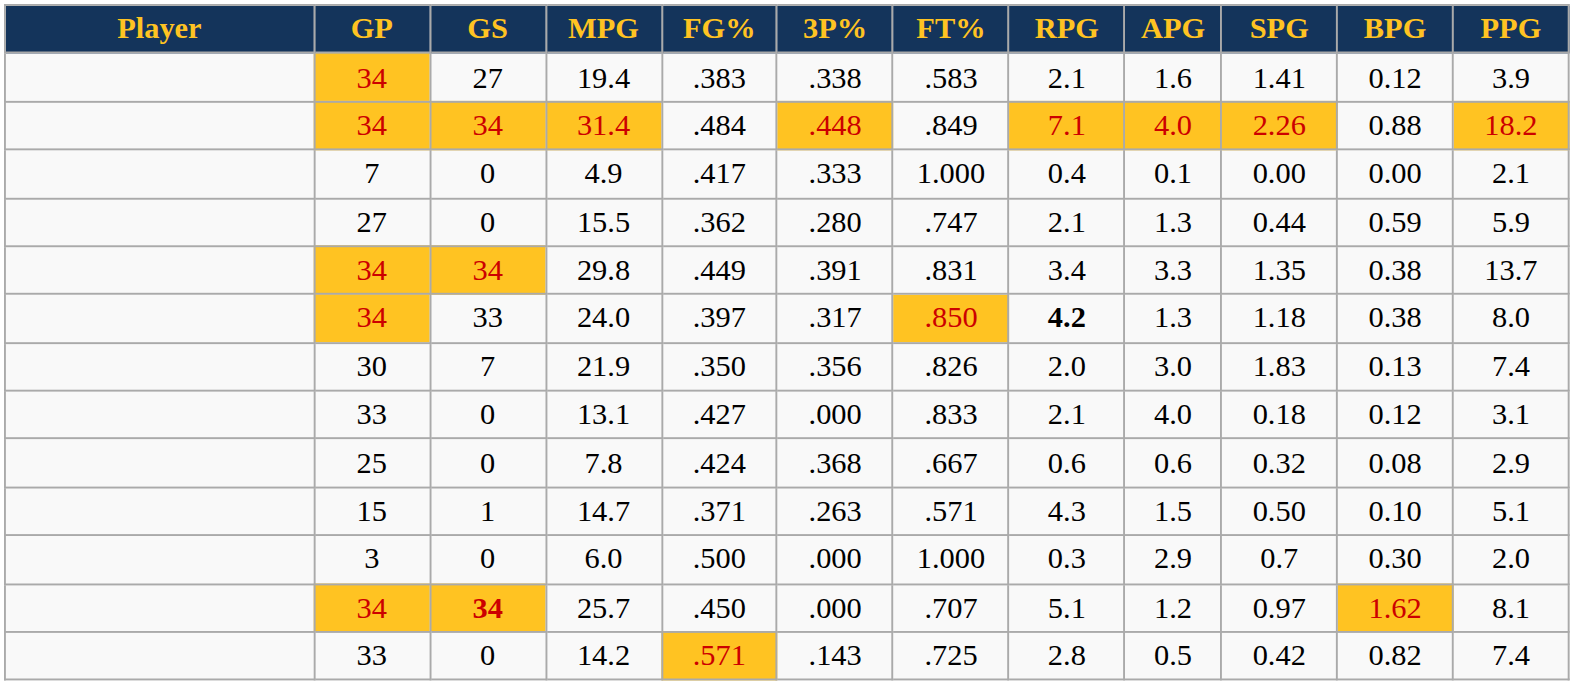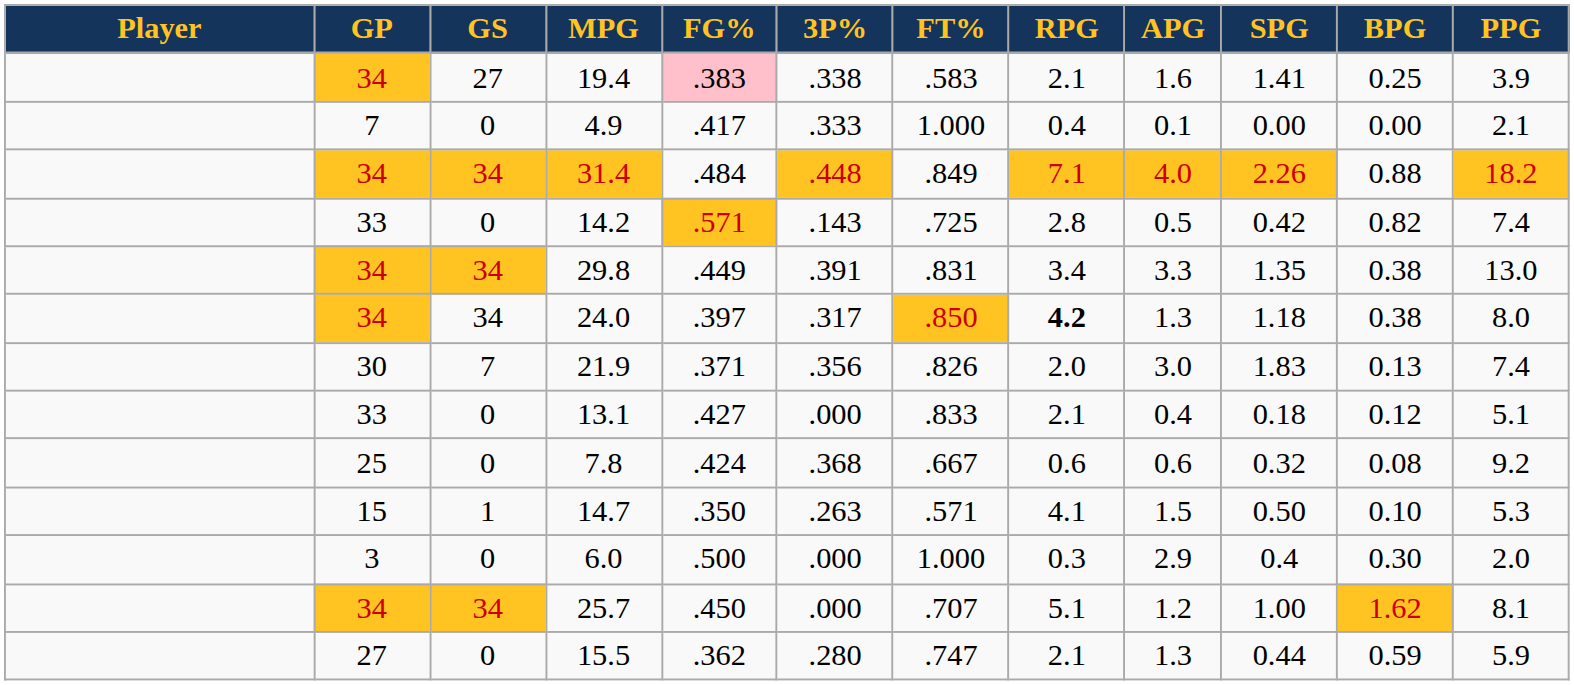19.4 | FG%: no background -> pink background
19.4 | BPG: 0.12 -> 0.25
rows swapped: 31.4 <-> 4.9
rows swapped: 14.2 <-> 15.5
29.8 | PPG: 13.7 -> 13.0
24.0 | GS: 33 -> 34
21.9 | FG%: .350 -> .371
13.1 | APG: 4.0 -> 0.4
13.1 | PPG: 3.1 -> 5.1
7.8 | PPG: 2.9 -> 9.2
14.7 | FG%: .371 -> .350
14.7 | RPG: 4.3 -> 4.1
14.7 | PPG: 5.1 -> 5.3
6.0 | SPG: 0.7 -> 0.4
25.7 | GS: bold -> normal
25.7 | SPG: 0.97 -> 1.00
